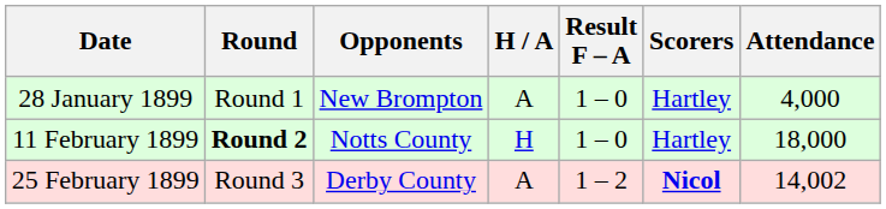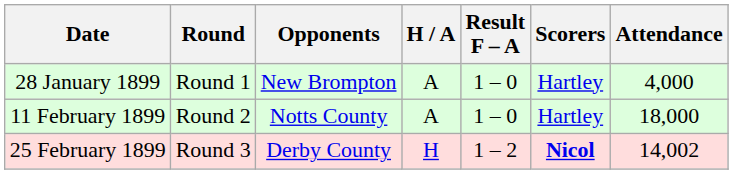11 February 1899 | Round: bold -> normal
11 February 1899 | H / A: H -> A
25 February 1899 | H / A: A -> H
